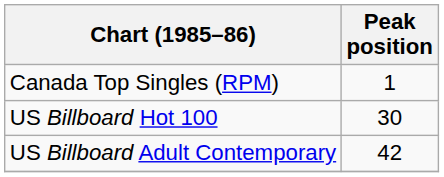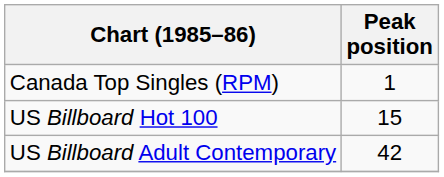US Billboard Hot 100 | Peak position: 30 -> 15
